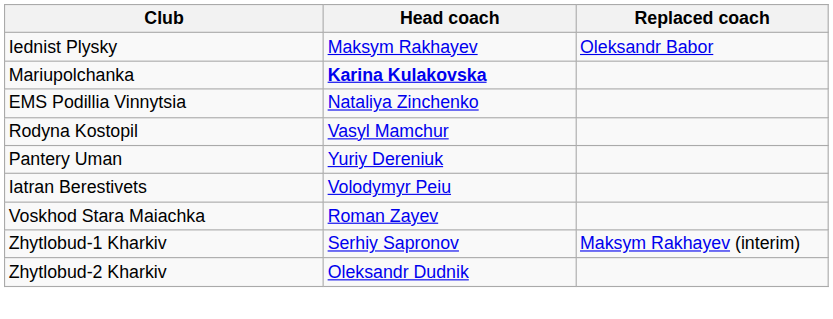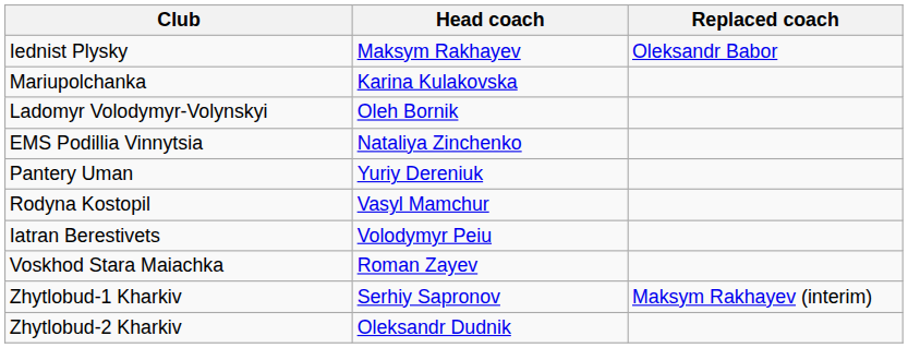Mariupolchanka | Head coach: bold -> normal
+ row: Ladomyr Volodymyr-Volynskyi | Oleh Bornik
rows swapped: Rodyna Kostopil <-> Pantery Uman
